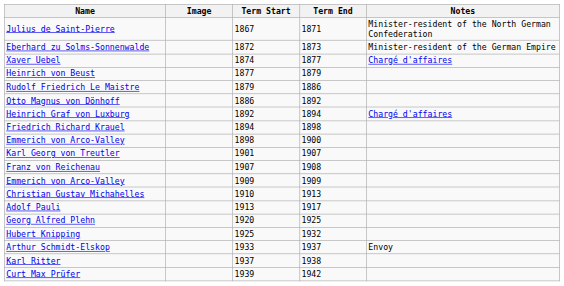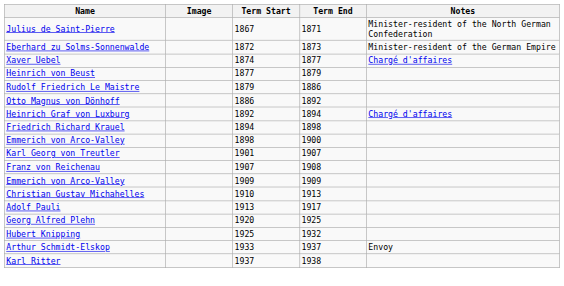- row: Curt Max Prüfer | 1939 | 1942
